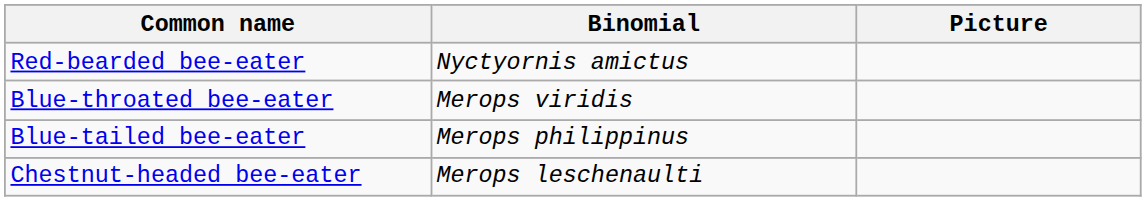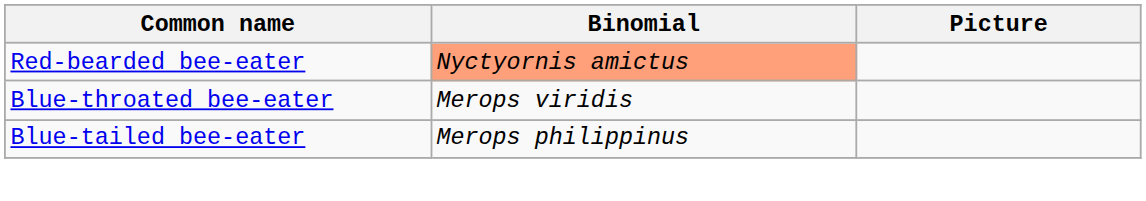Red-bearded bee-eater | Binomial: no background -> lightsalmon background
- row: Chestnut-headed bee-eater | Merops leschenaulti
